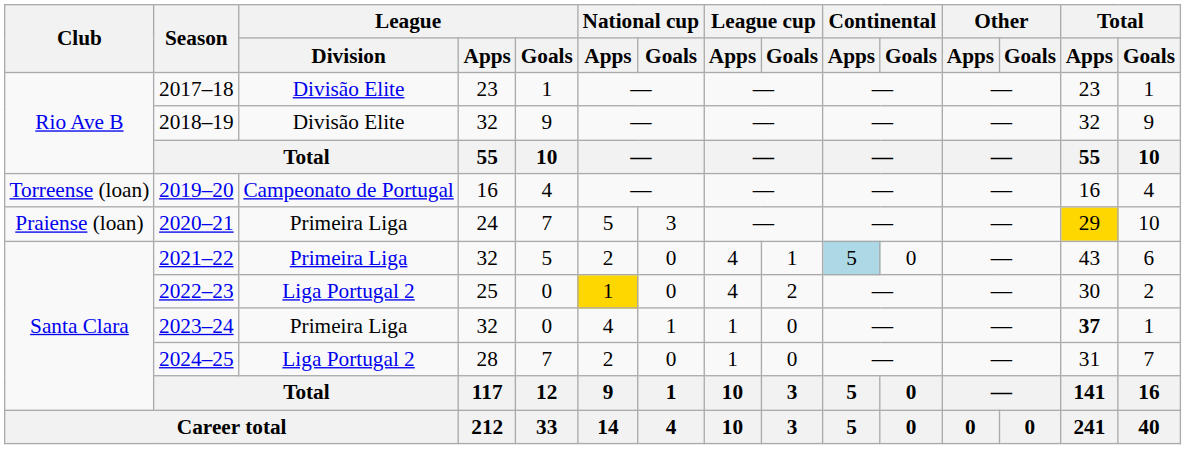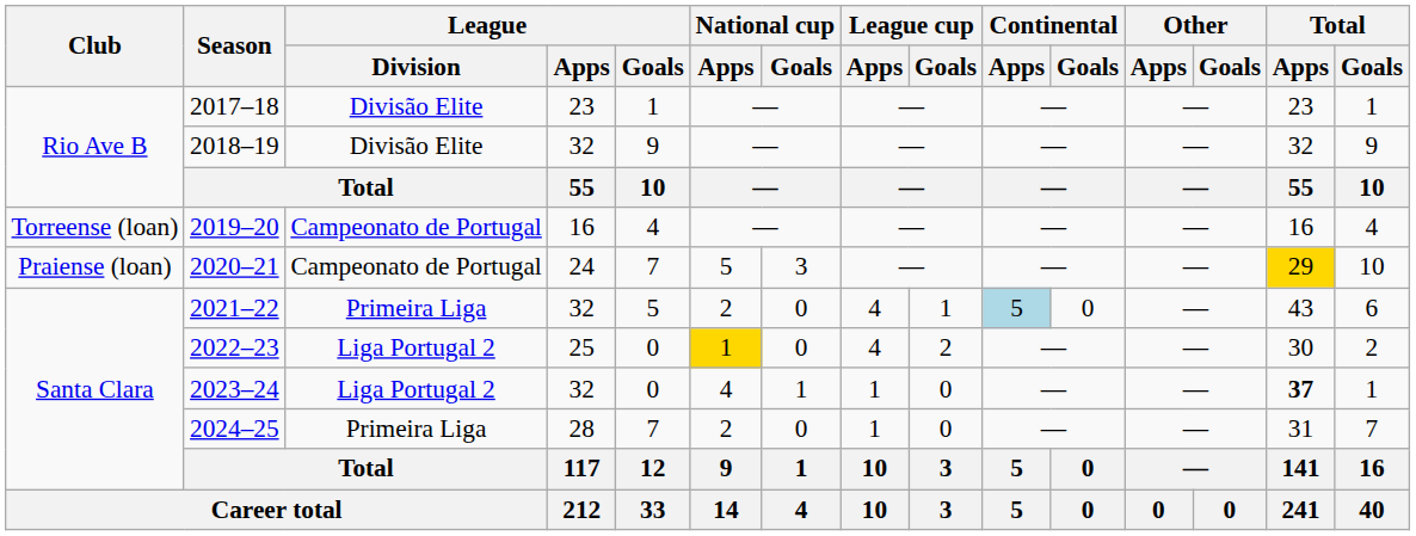2020–21 | League / Division: Primeira Liga -> Campeonato de Portugal
2023–24 | League / Division: Primeira Liga -> Liga Portugal 2
2024–25 | League / Division: Liga Portugal 2 -> Primeira Liga
